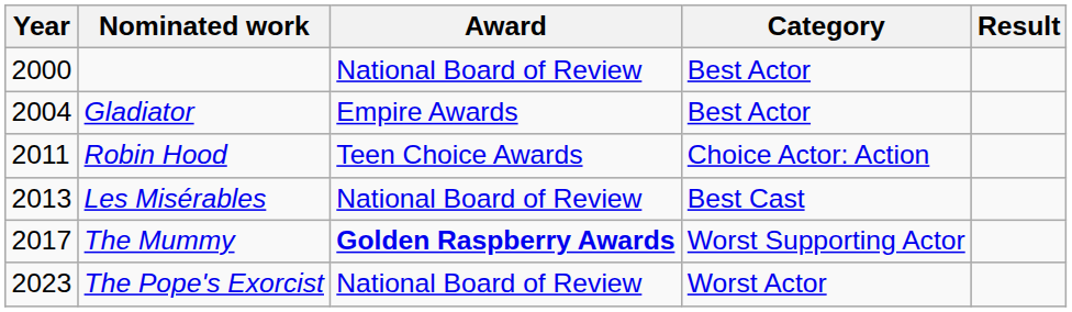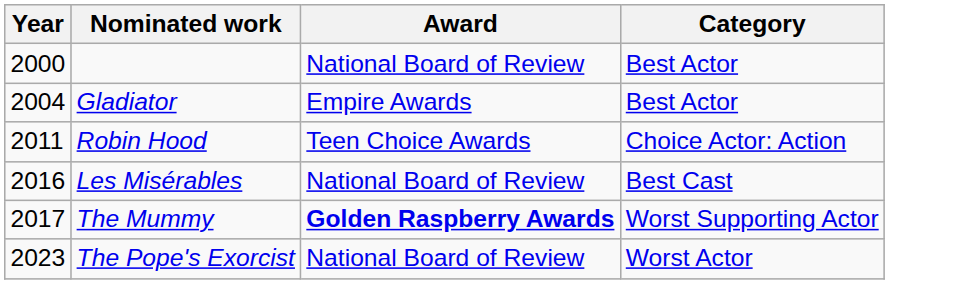- column: Result
Les Misérables | Year: 2013 -> 2016
